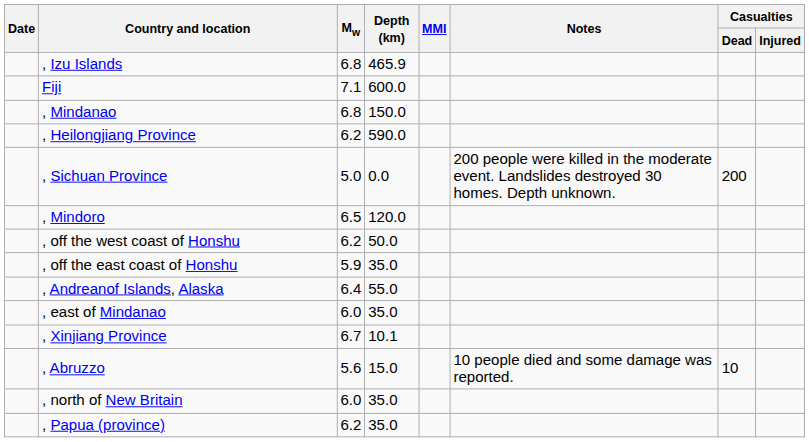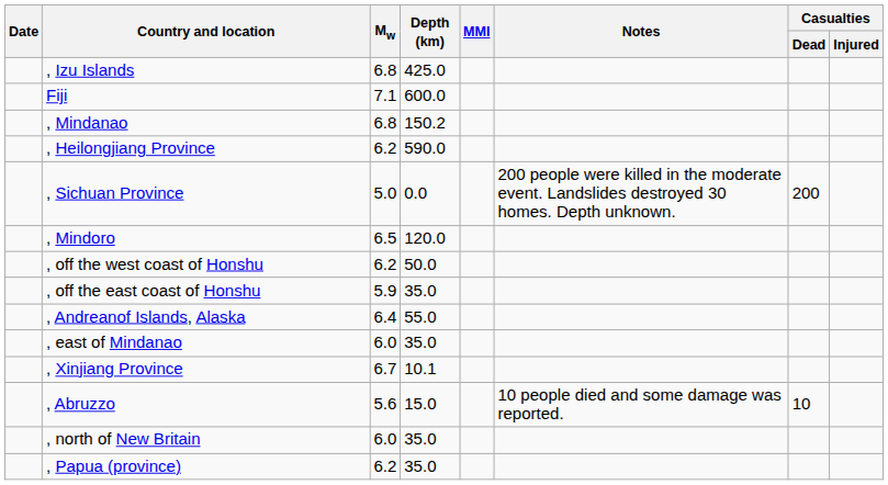, Izu Islands | Depth (km): 465.9 -> 425.0
, Mindanao | Depth (km): 150.0 -> 150.2
